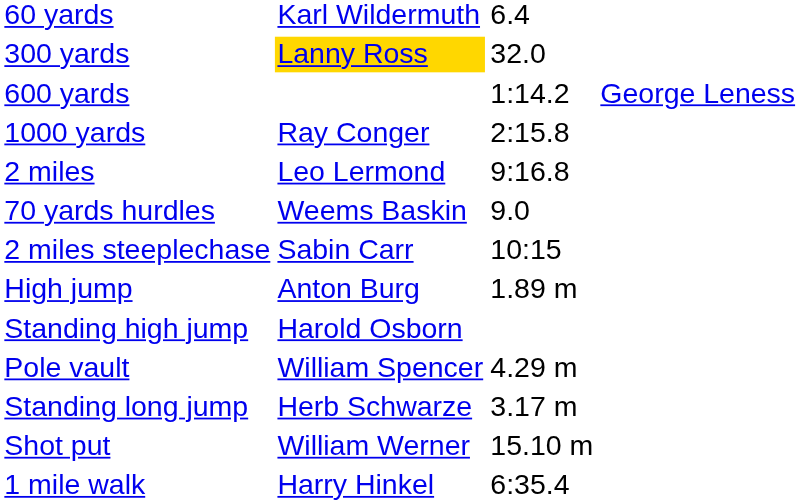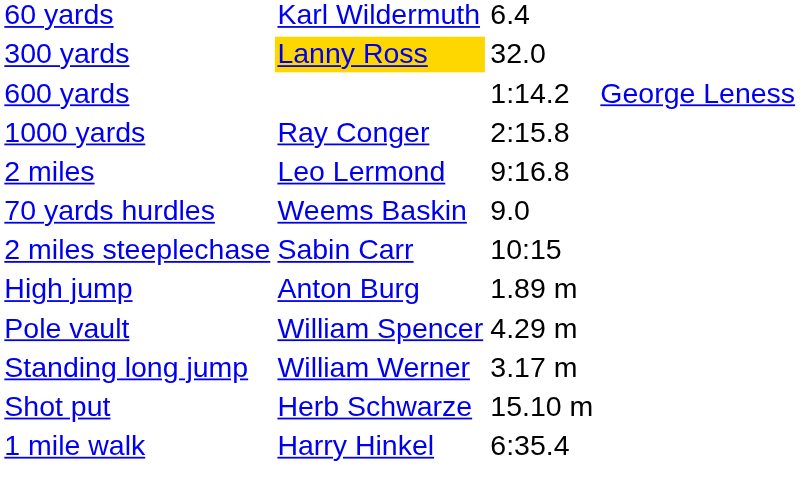- row: Standing high jump | Harold Osborn
Standing long jump | column 2: Herb Schwarze -> William Werner
Shot put | column 2: William Werner -> Herb Schwarze
